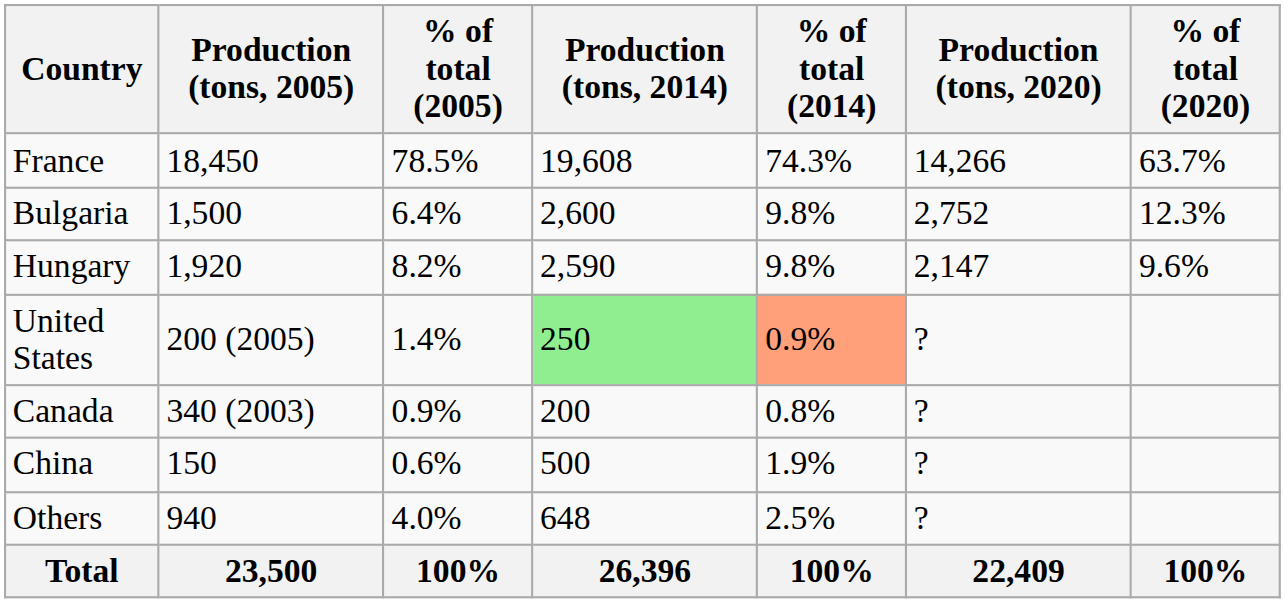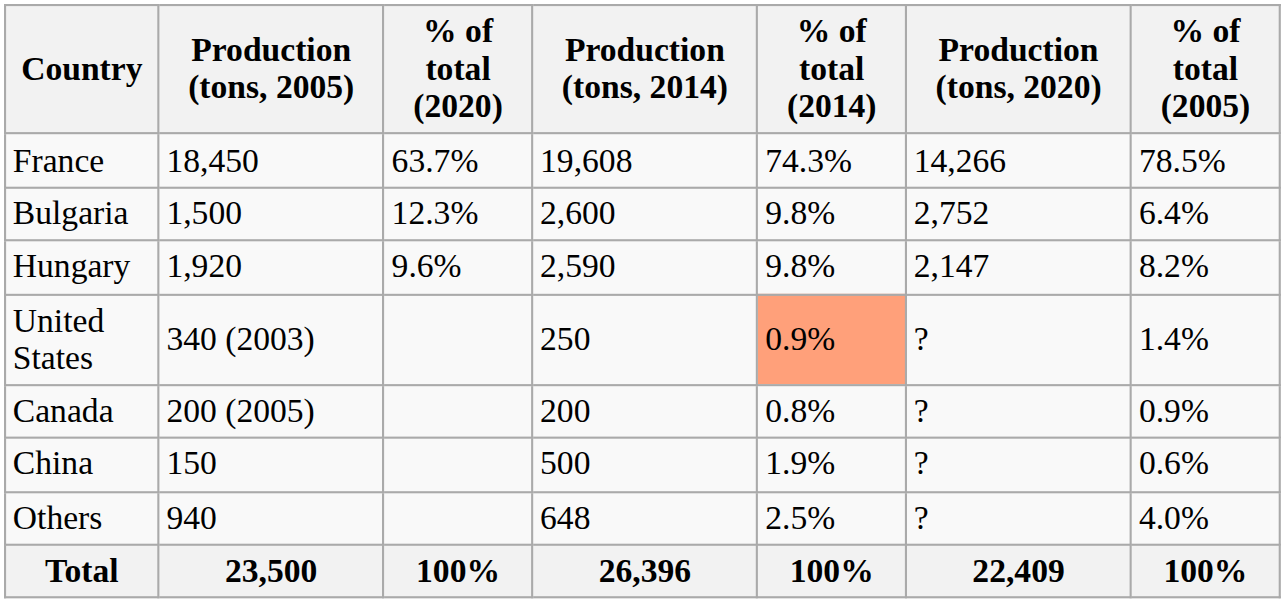columns swapped: % of total (2005) <-> % of total (2020)
United States | Production (tons, 2005): 200 (2005) -> 340 (2003)
United States | Production (tons, 2014): lightgreen background -> no background
Canada | Production (tons, 2005): 340 (2003) -> 200 (2005)
